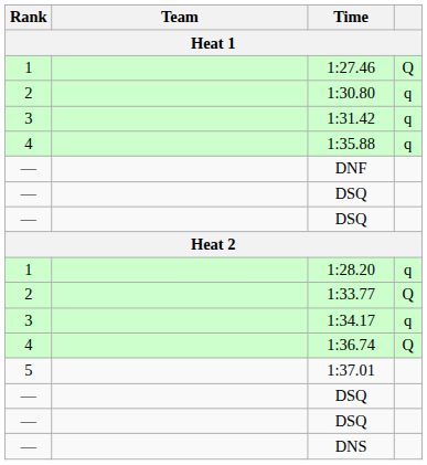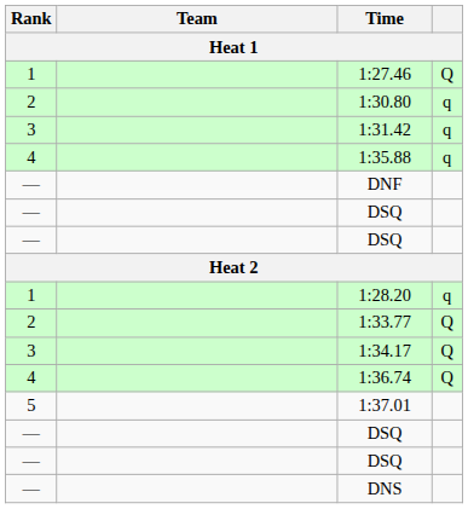1:34.17 | column 4: q -> Q
